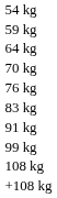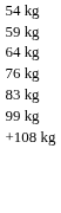- row: 70 kg
- row: 91 kg
- row: 108 kg
